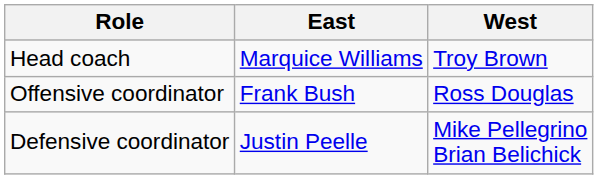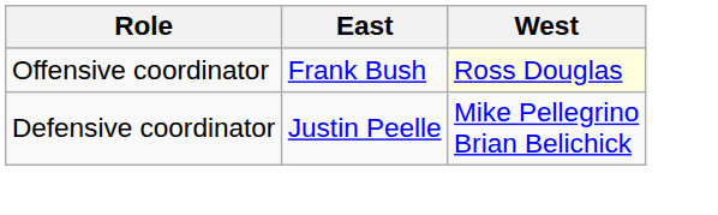- row: Head coach | Marquice Williams | Troy Brown
Offensive coordinator | West: no background -> lightyellow background
